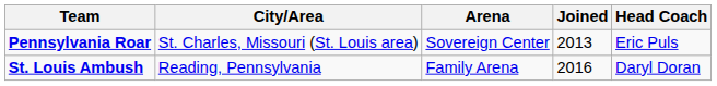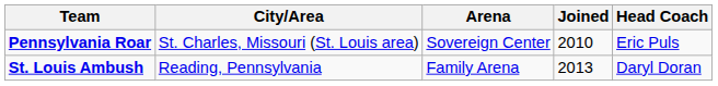Pennsylvania Roar | Joined: 2013 -> 2010
St. Louis Ambush | Joined: 2016 -> 2013
